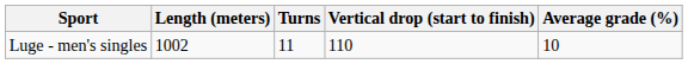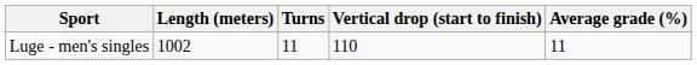Luge - men's singles | Average grade (%): 10 -> 11
